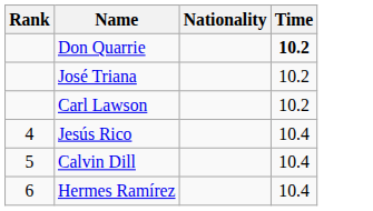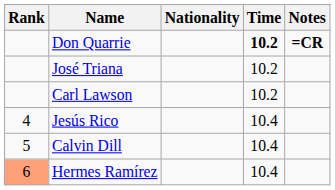+ column: Notes | =CR
Hermes Ramírez | Rank: no background -> lightsalmon background
